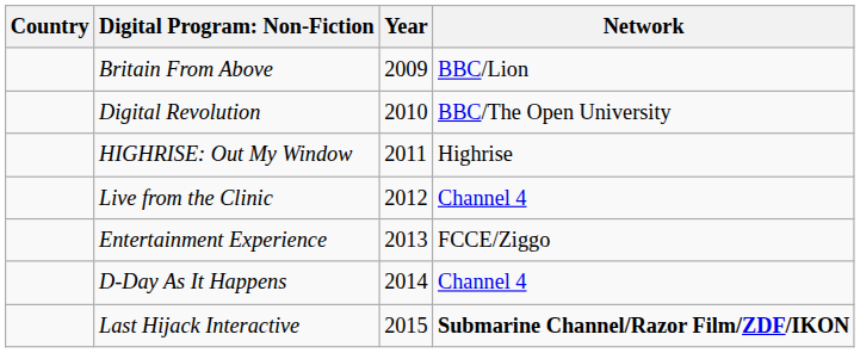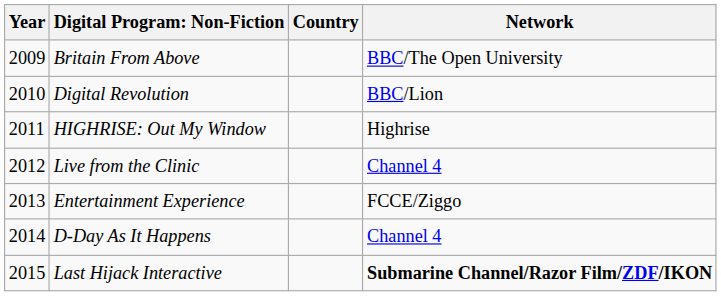columns swapped: Year <-> Country
Britain From Above | Network: BBC/Lion -> BBC/The Open University
Digital Revolution | Network: BBC/The Open University -> BBC/Lion
